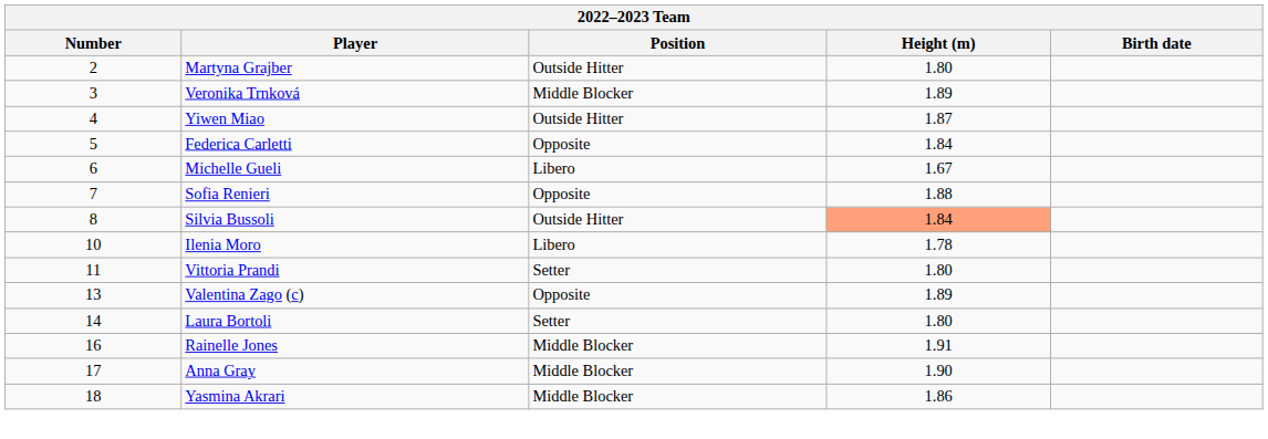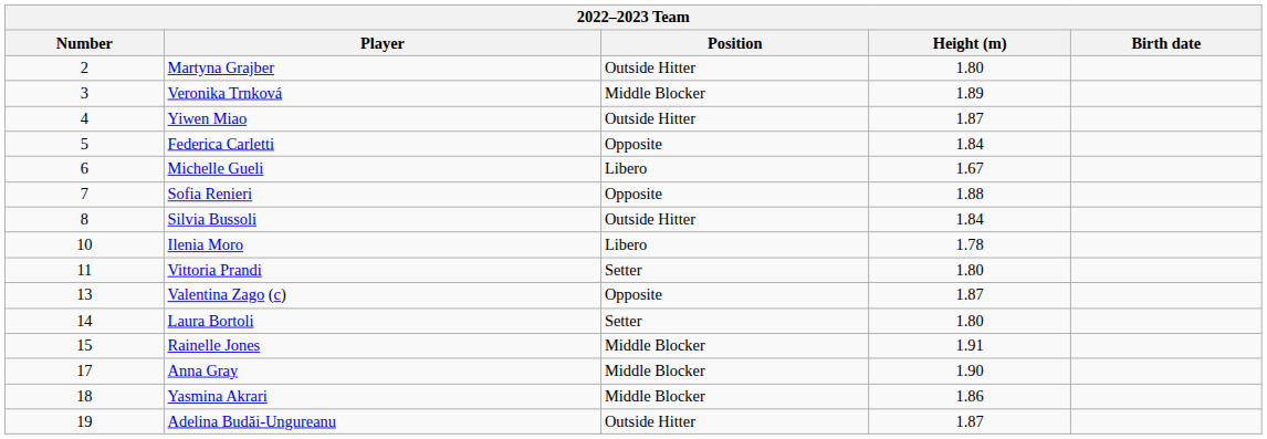Silvia Bussoli | Height (m): lightsalmon background -> no background
Valentina Zago (c) | Height (m): 1.89 -> 1.87
Rainelle Jones | Number: 16 -> 15
+ row: 19 | Adelina Budăi-Ungureanu | Outside Hitter | 1.87
